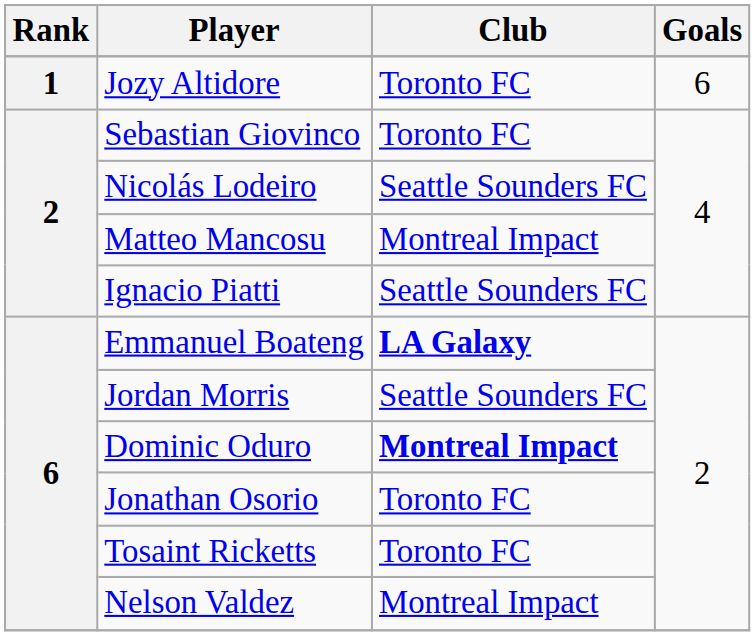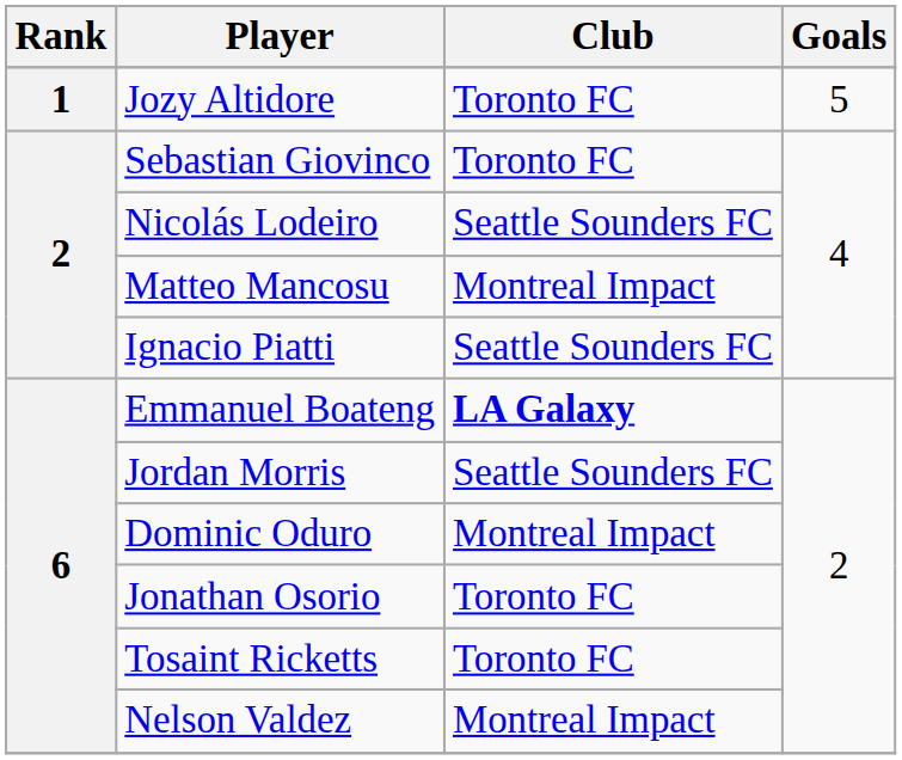Jozy Altidore | Goals: 6 -> 5
Dominic Oduro | Club: bold -> normal
